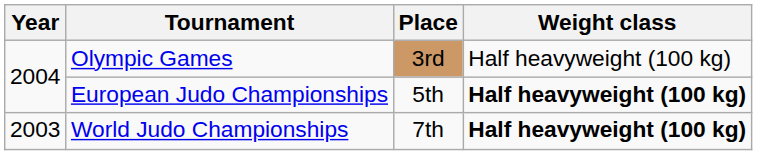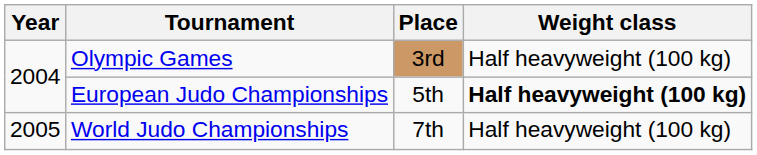World Judo Championships | Year: 2003 -> 2005
World Judo Championships | Weight class: bold -> normal
